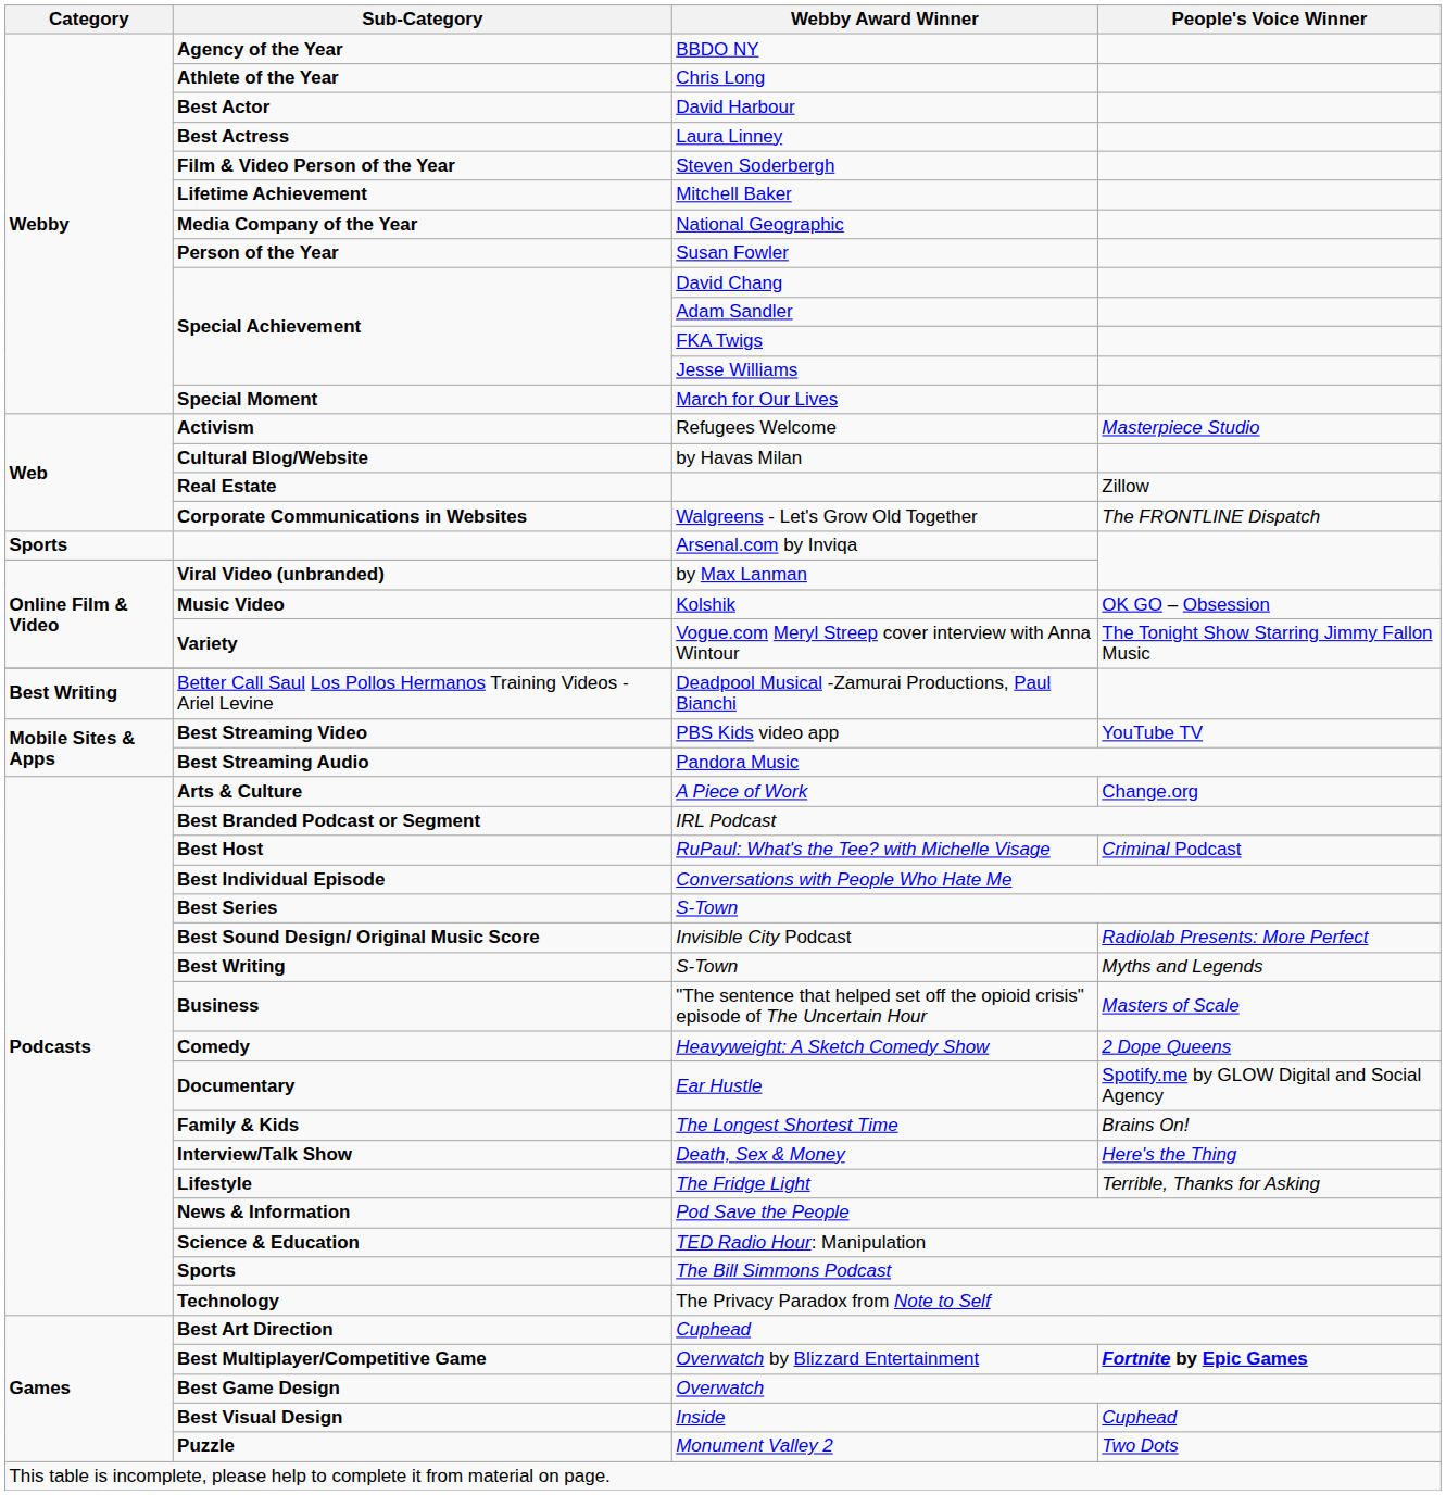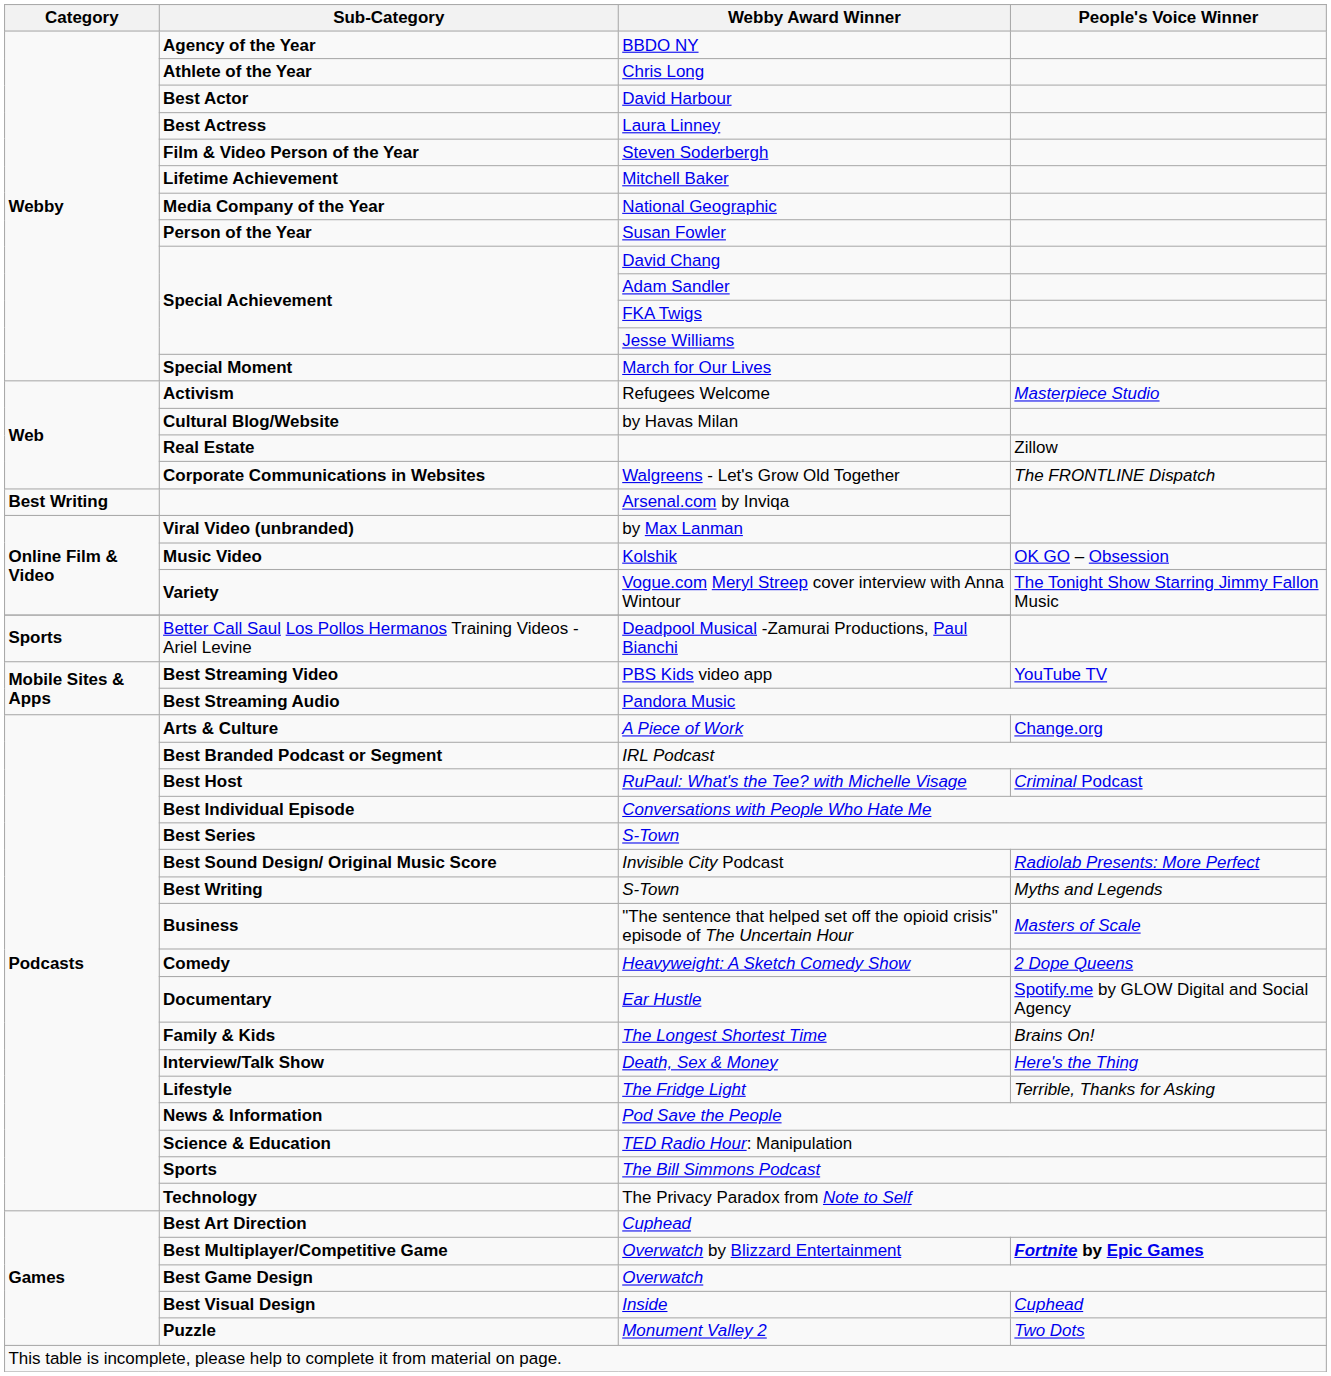Arsenal.com by Inviqa | Category: Sports -> Best Writing
Deadpool Musical -Zamurai Productions, Paul Bianchi | Category: Best Writing -> Sports
